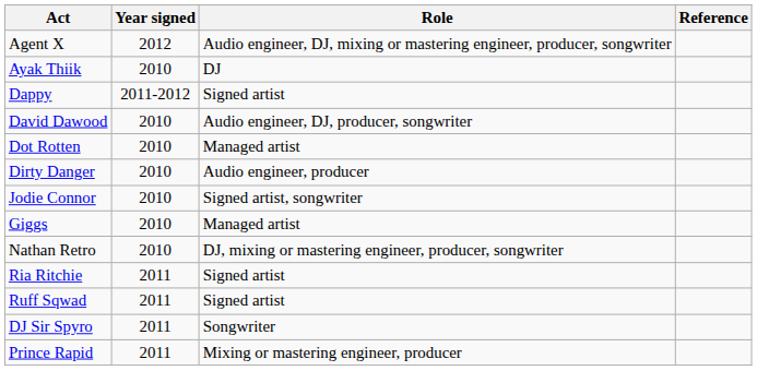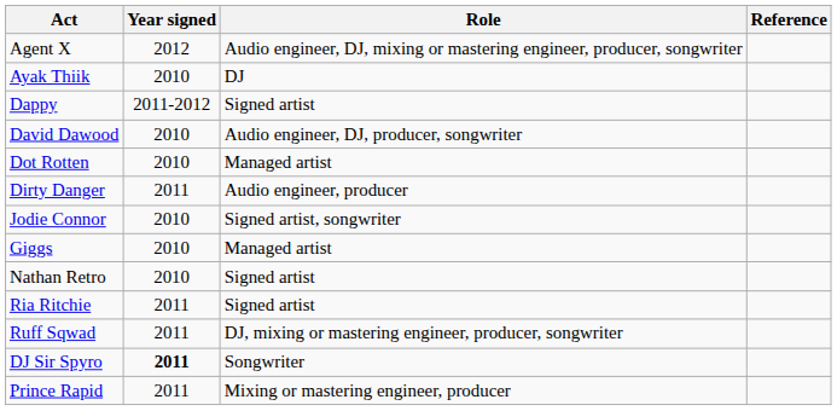Dirty Danger | Year signed: 2010 -> 2011
Nathan Retro | Role: DJ, mixing or mastering engineer, producer, songwriter -> Signed artist
Ruff Sqwad | Role: Signed artist -> DJ, mixing or mastering engineer, producer, songwriter
DJ Sir Spyro | Year signed: normal -> bold
